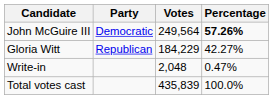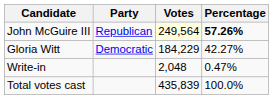John McGuire III | Party: Democratic -> Republican
John McGuire III | Votes: no background -> lightyellow background
Gloria Witt | Party: Republican -> Democratic
